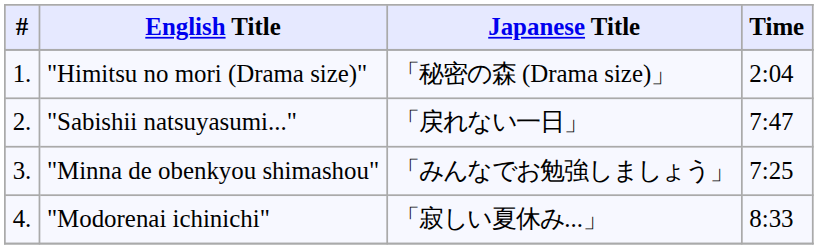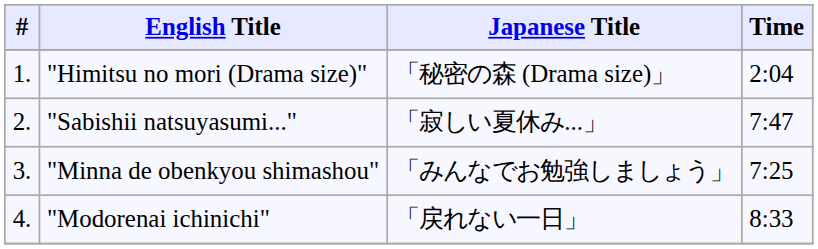"Sabishii natsuyasumi..." | Japanese Title: 「戻れない一日」 -> 「寂しい夏休み...」
"Modorenai ichinichi" | Japanese Title: 「寂しい夏休み...」 -> 「戻れない一日」
